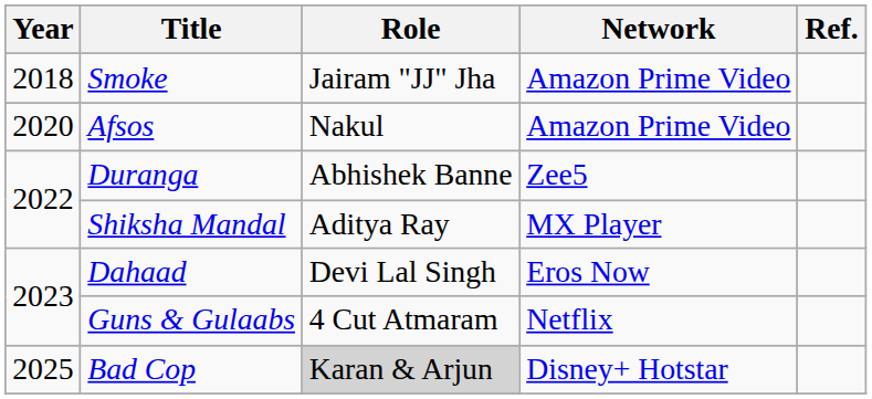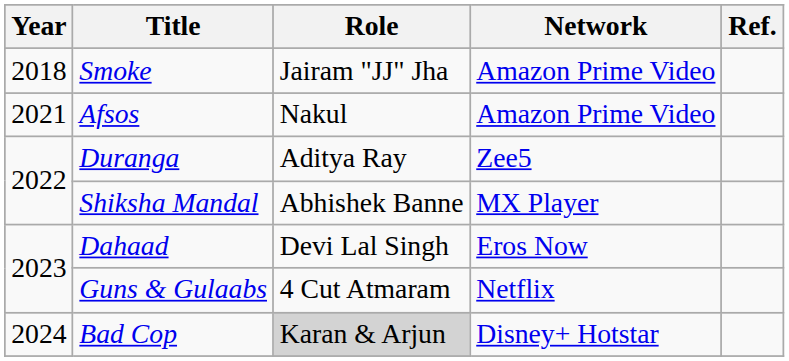Afsos | Year: 2020 -> 2021
Duranga | Role: Abhishek Banne -> Aditya Ray
Shiksha Mandal | Role: Aditya Ray -> Abhishek Banne
Bad Cop | Year: 2025 -> 2024
